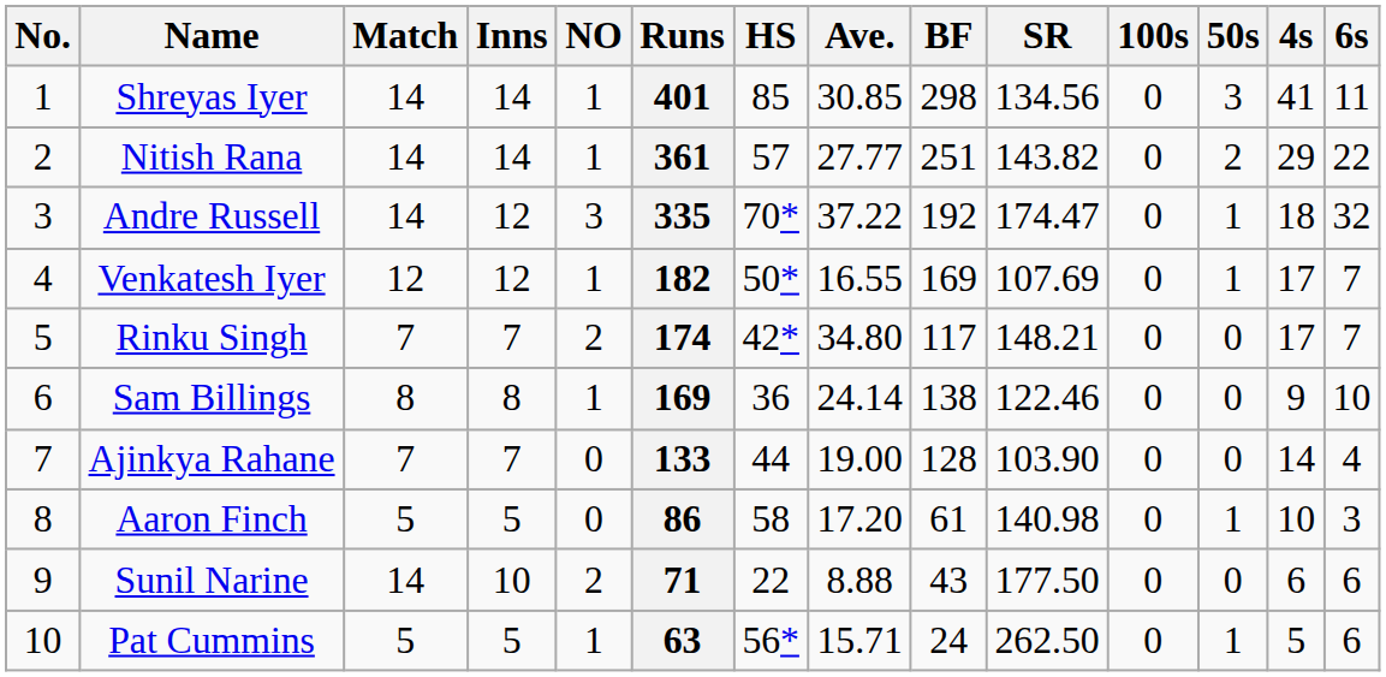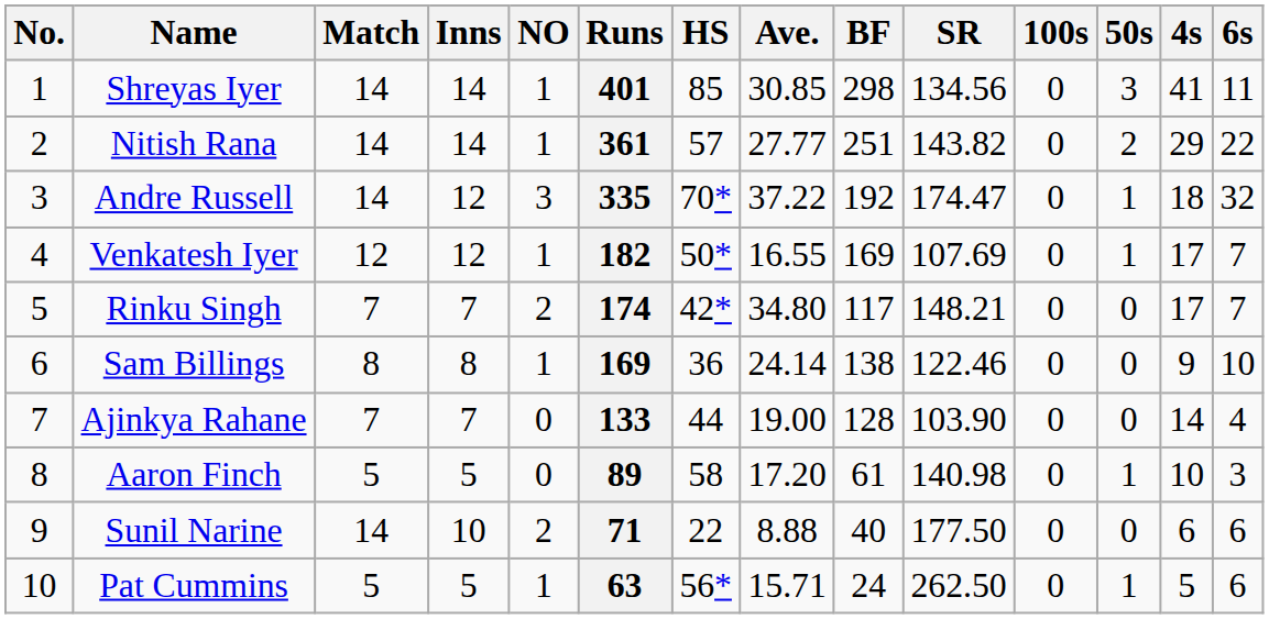Aaron Finch | Runs: 86 -> 89
Sunil Narine | BF: 43 -> 40
